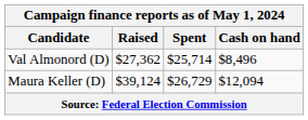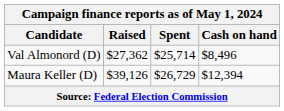Maura Keller (D) | Raised: $39,124 -> $39,126
Maura Keller (D) | Cash on hand: $12,094 -> $12,394
